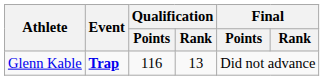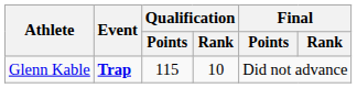Glenn Kable | Qualification / Points: 116 -> 115
Glenn Kable | Qualification / Rank: 13 -> 10
